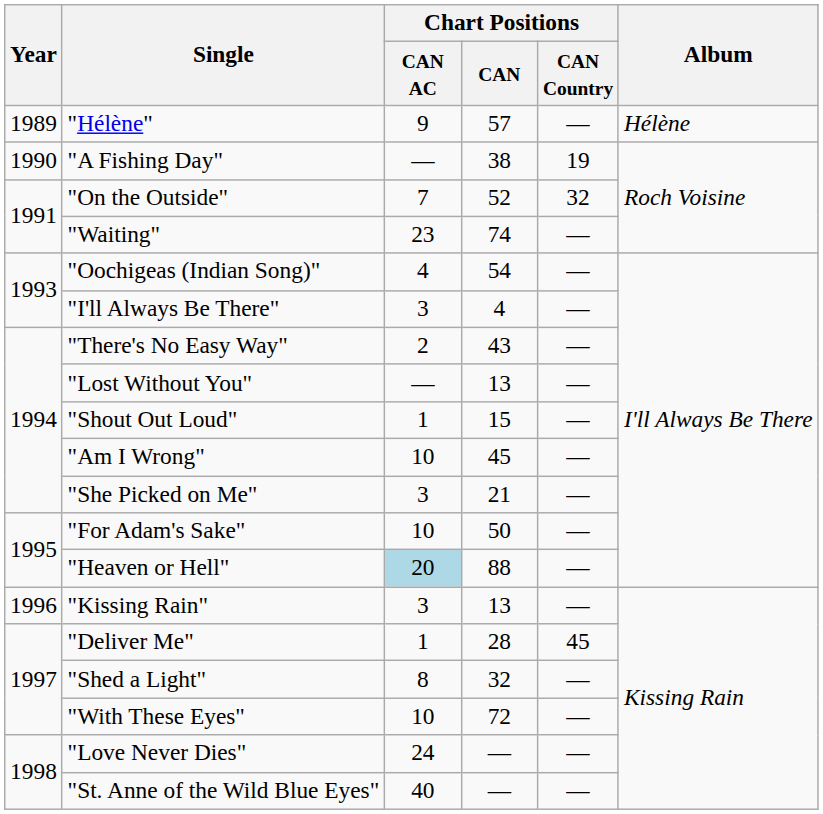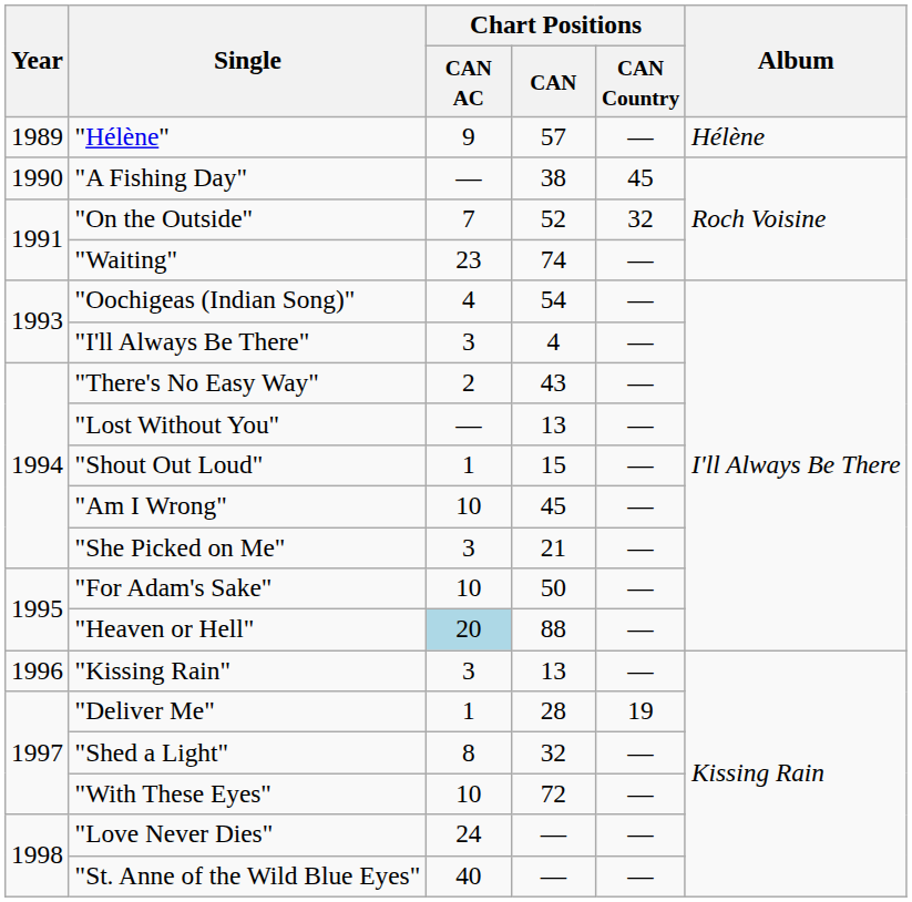"A Fishing Day" | Chart Positions / CAN Country: 19 -> 45
"Deliver Me" | Chart Positions / CAN Country: 45 -> 19
